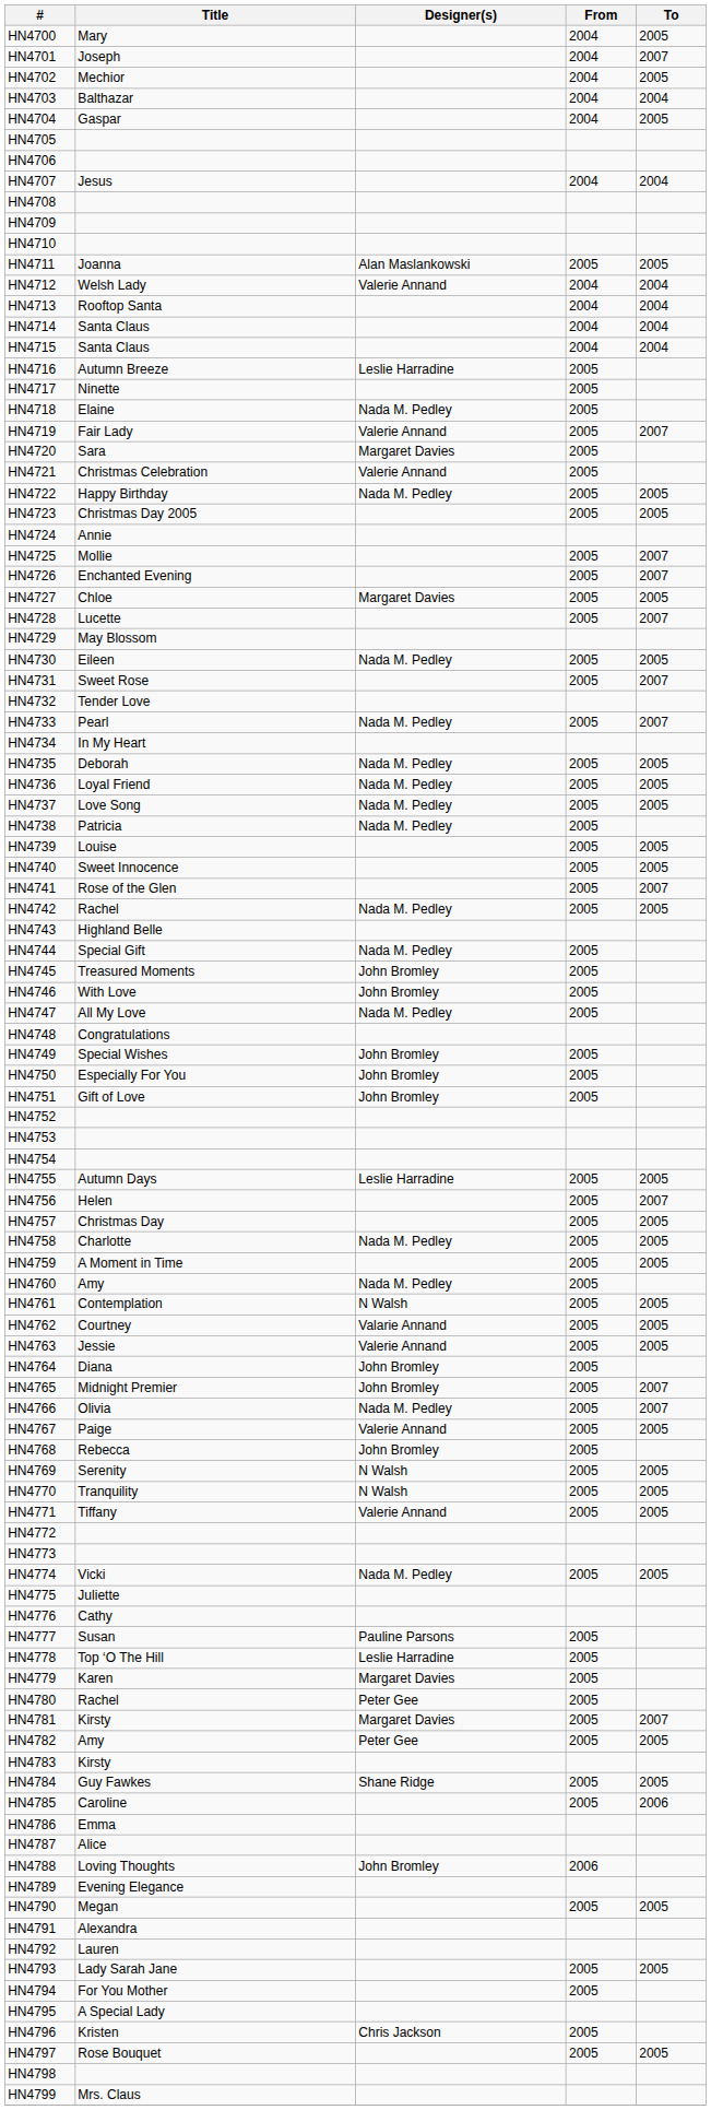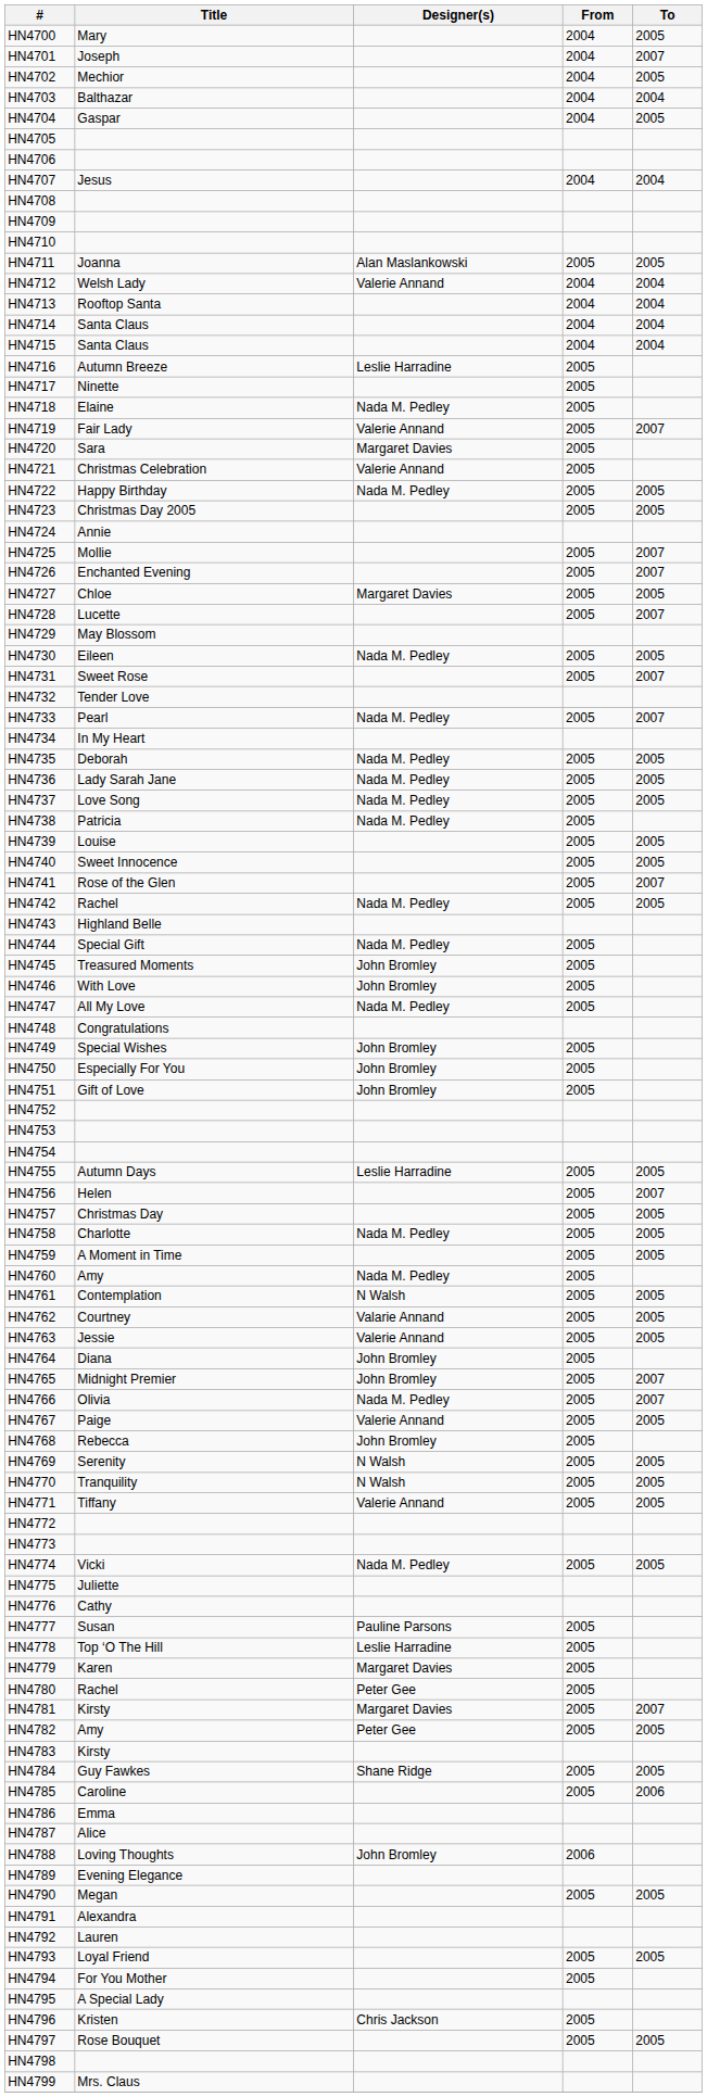HN4736 | Title: Loyal Friend -> Lady Sarah Jane
HN4793 | Title: Lady Sarah Jane -> Loyal Friend
